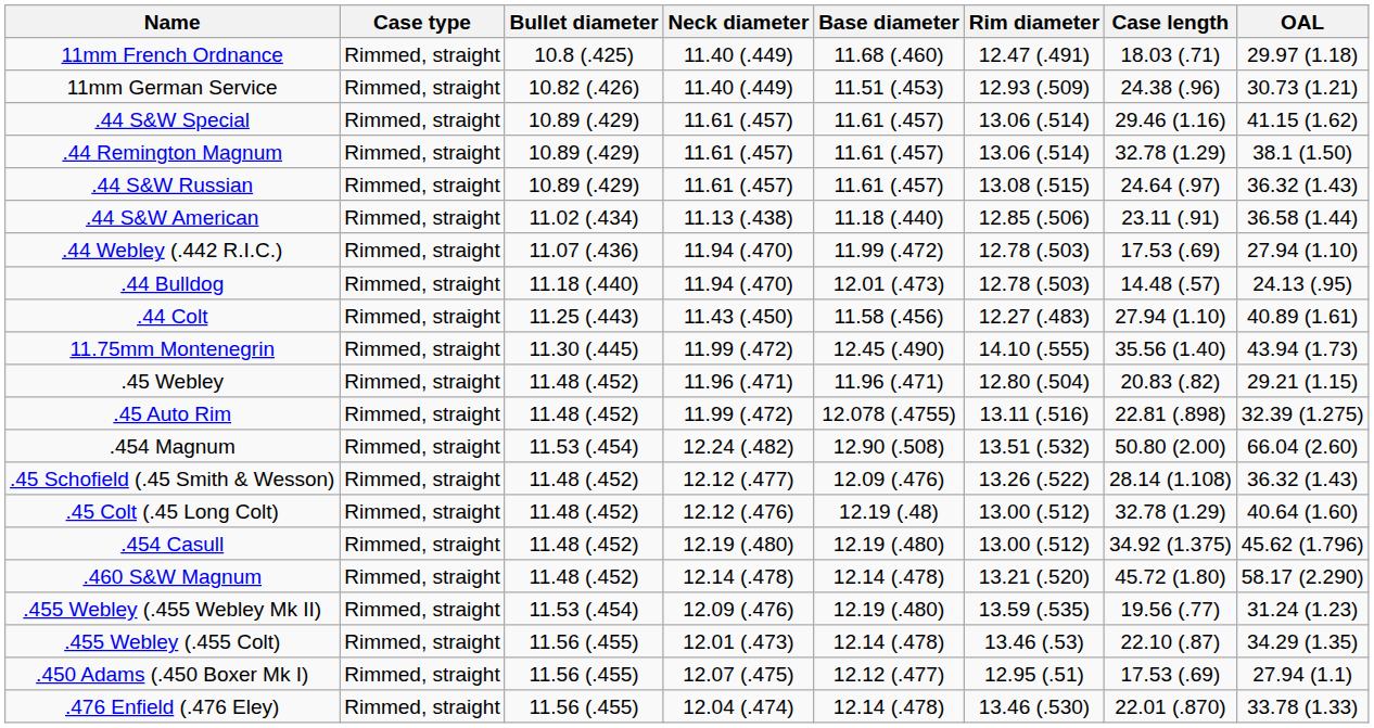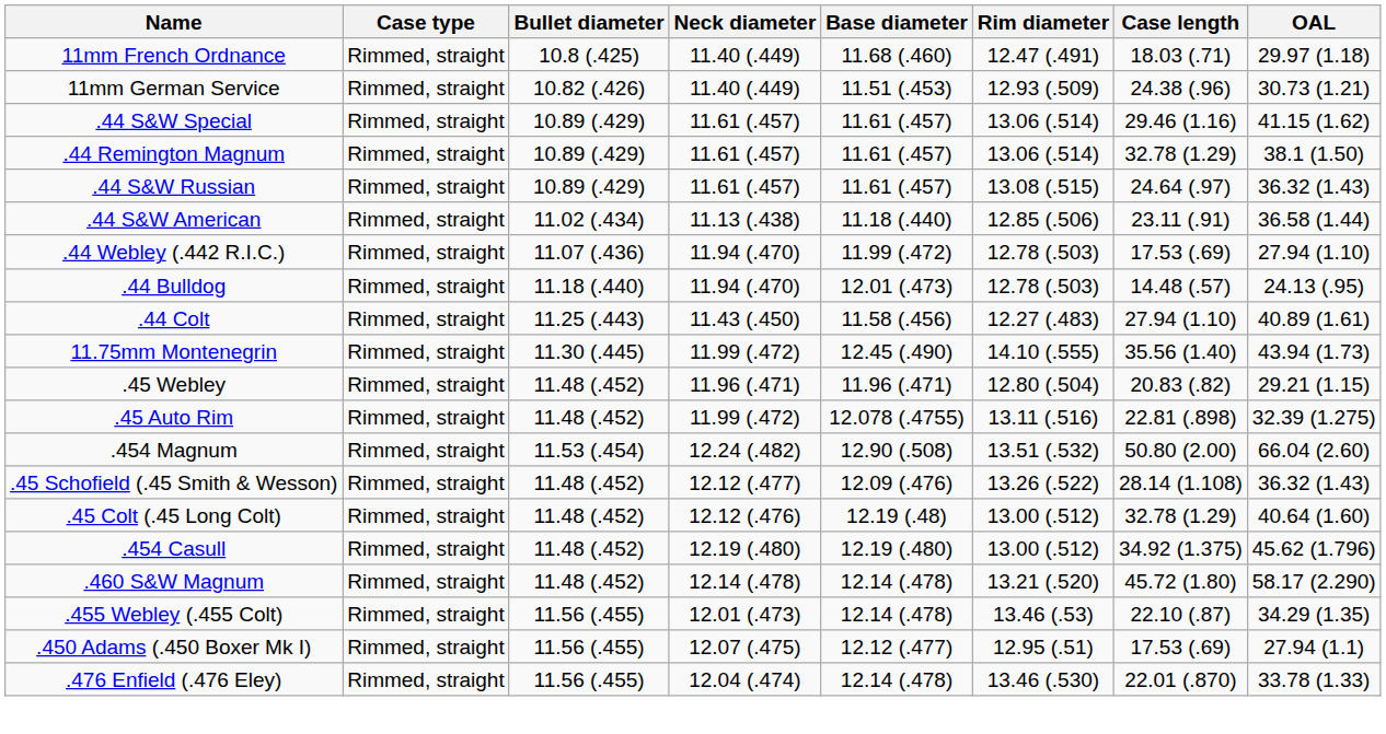- row: .455 Webley (.455 Webley Mk II) | Rimmed, straight | 11.53 (.454) | 12.09 (.476) | 12.19 (.480) | 13.59 (.535) | 19.56 (.77) | 31.24 (1.23)
